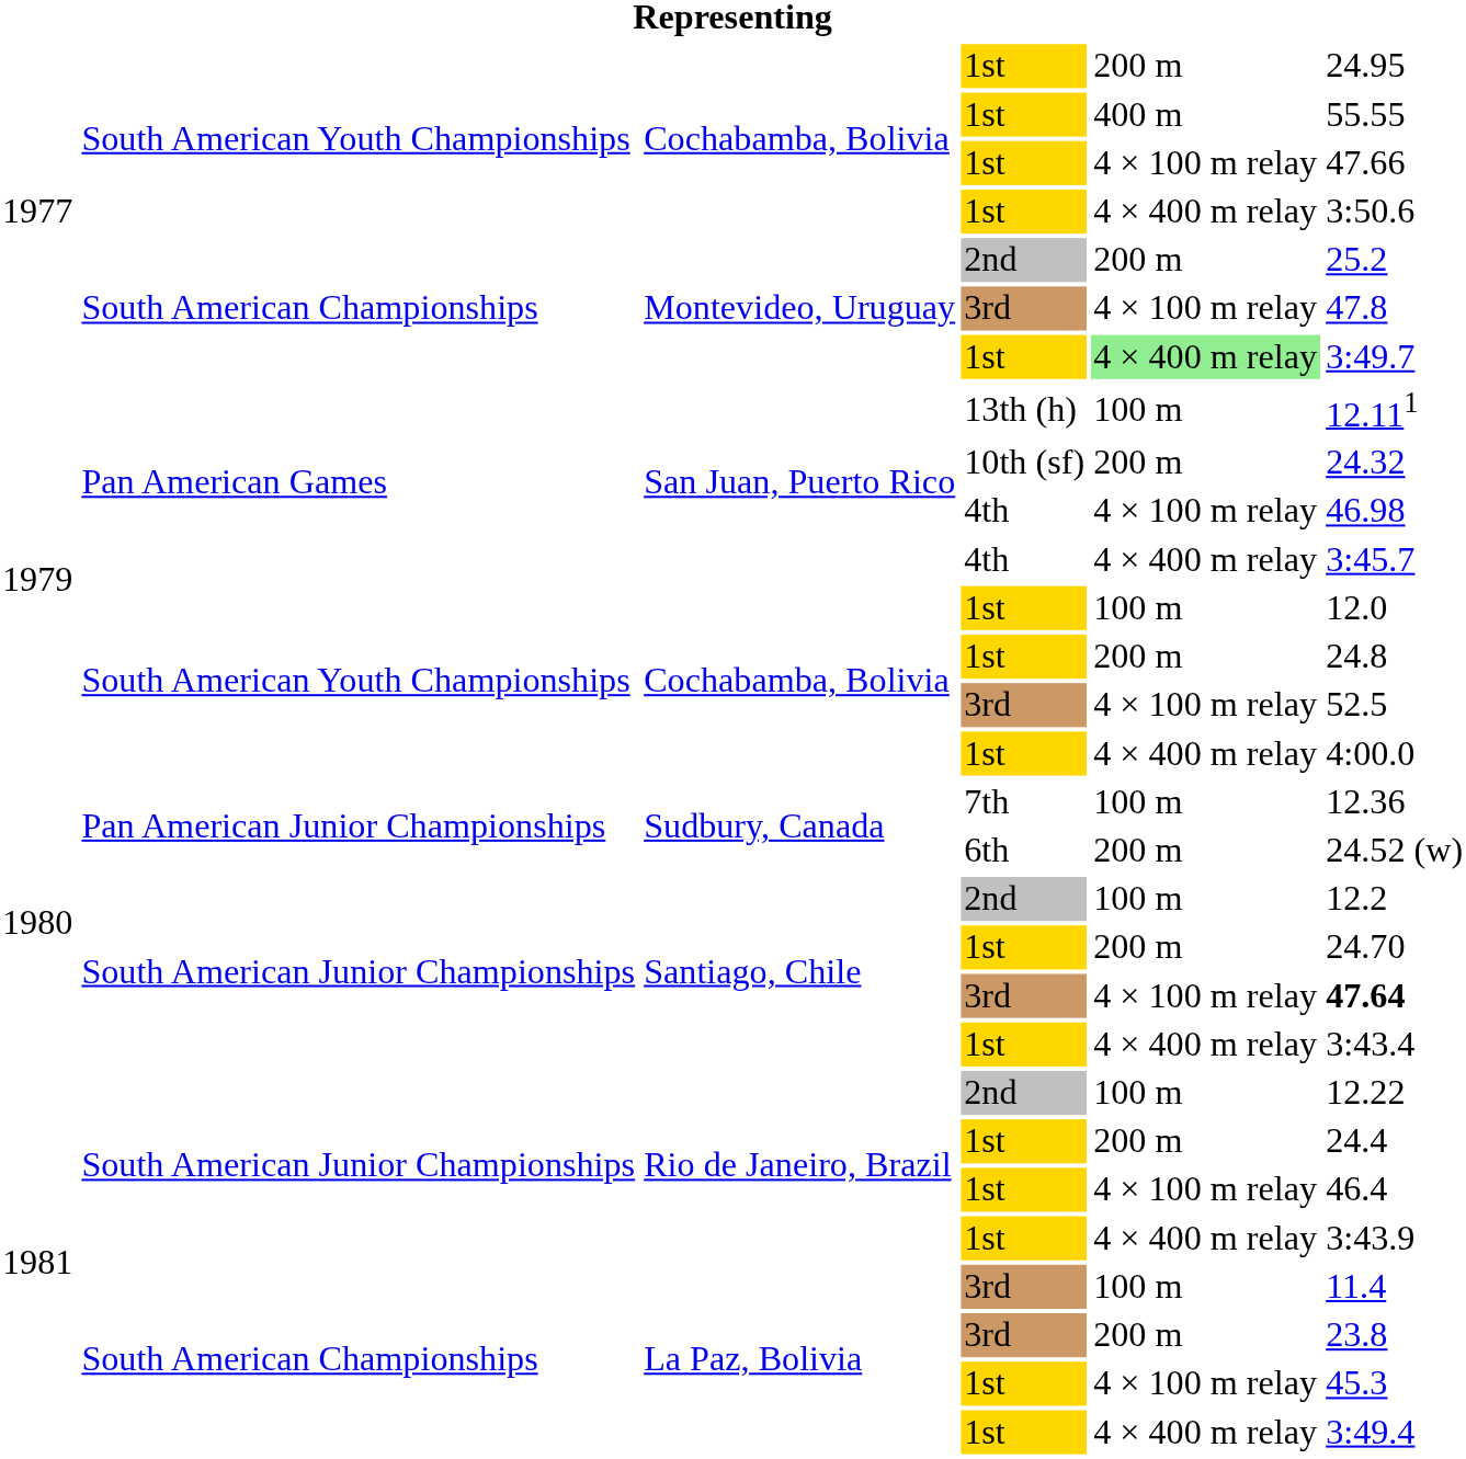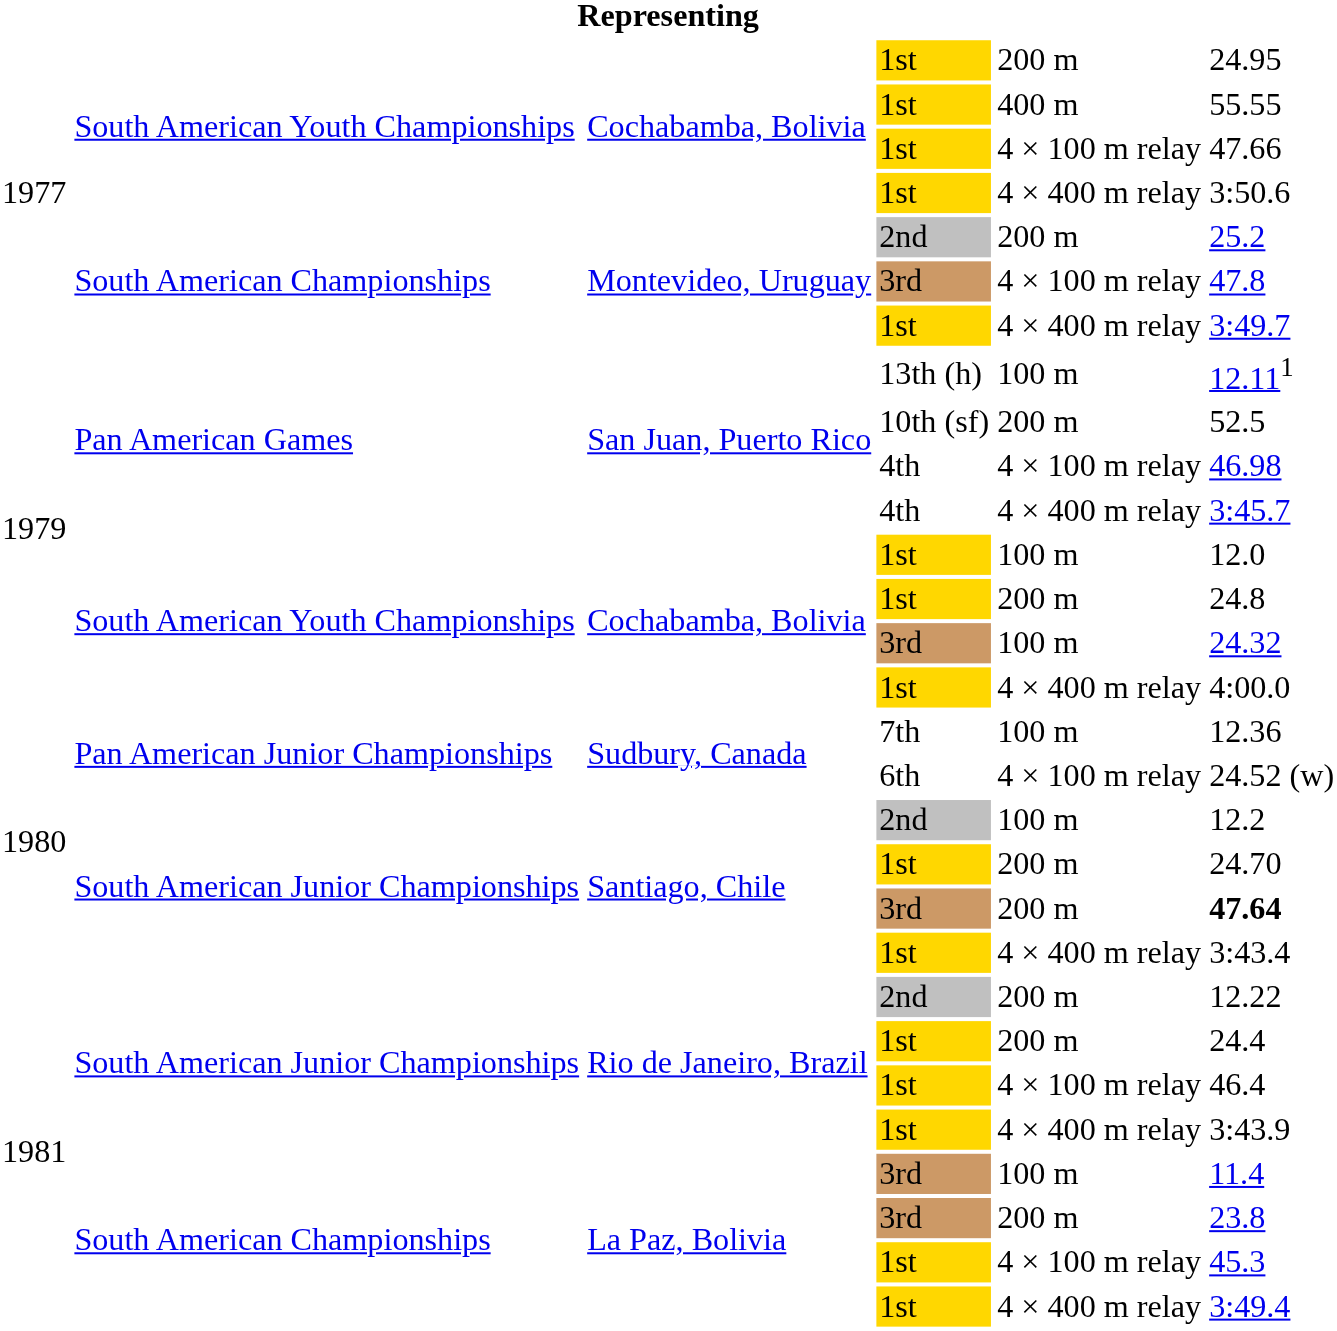Montevideo, Uruguay / 1st | column 5: lightgreen background -> no background
10th (sf) | column 6: 24.32 -> 52.5
Cochabamba, Bolivia / 3rd | column 5: 4 × 100 m relay -> 100 m
Cochabamba, Bolivia / 3rd | column 6: 52.5 -> 24.32
6th | column 5: 200 m -> 4 × 100 m relay
Santiago, Chile / 3rd | column 5: 4 × 100 m relay -> 200 m
Rio de Janeiro, Brazil / 2nd | column 5: 100 m -> 200 m
